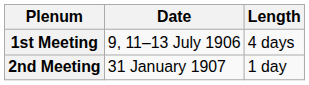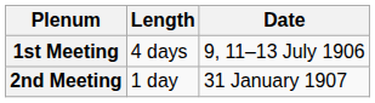columns swapped: Date <-> Length
